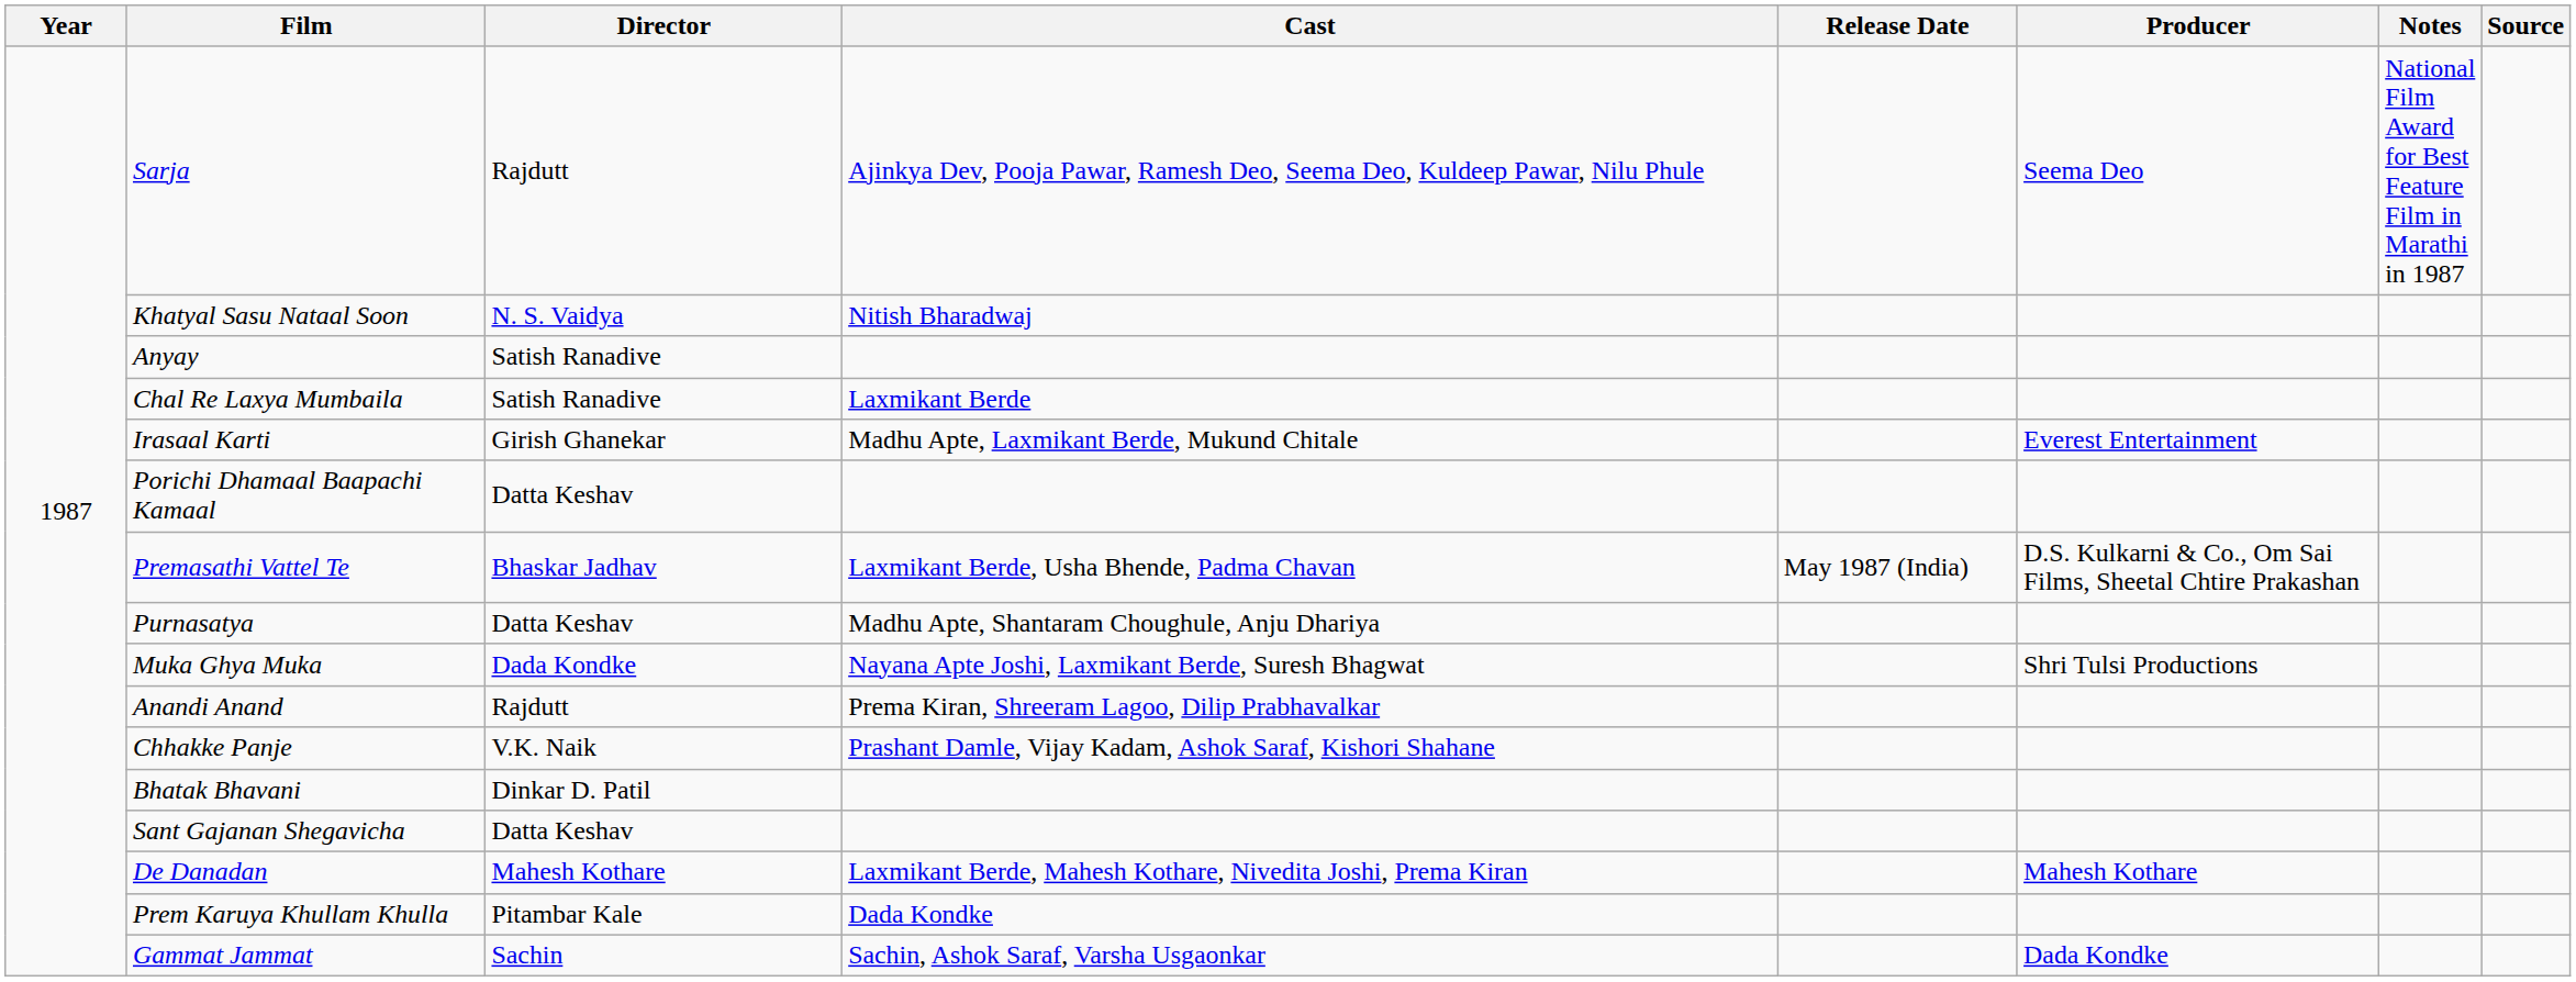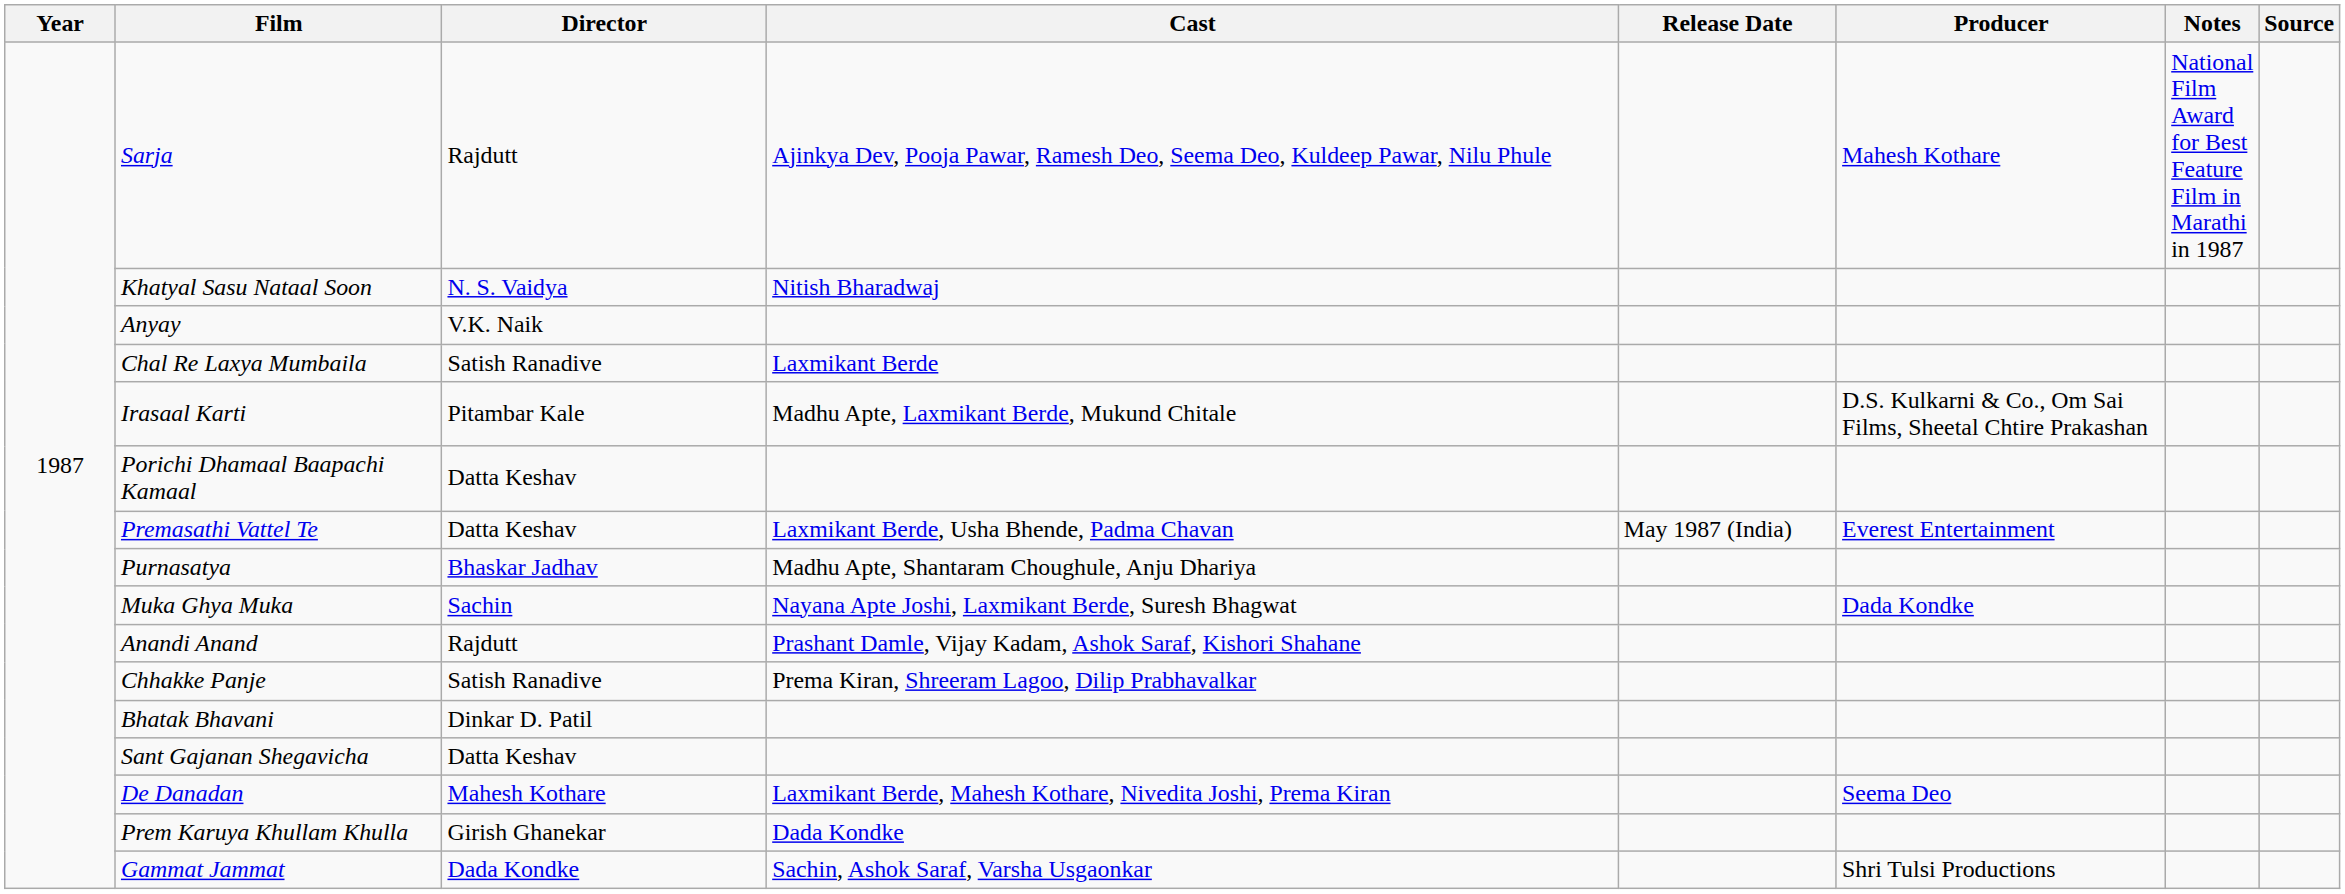Sarja | Producer: Seema Deo -> Mahesh Kothare
Anyay | Director: Satish Ranadive -> V.K. Naik
Irasaal Karti | Director: Girish Ghanekar -> Pitambar Kale
Irasaal Karti | Producer: Everest Entertainment -> D.S. Kulkarni & Co., Om Sai Films, Sheetal Chtire Prakashan
Premasathi Vattel Te | Director: Bhaskar Jadhav -> Datta Keshav
Premasathi Vattel Te | Producer: D.S. Kulkarni & Co., Om Sai Films, Sheetal Chtire Prakashan -> Everest Entertainment
Purnasatya | Director: Datta Keshav -> Bhaskar Jadhav
Muka Ghya Muka | Director: Dada Kondke -> Sachin
Muka Ghya Muka | Producer: Shri Tulsi Productions -> Dada Kondke
Anandi Anand | Cast: Prema Kiran, Shreeram Lagoo, Dilip Prabhavalkar -> Prashant Damle, Vijay Kadam, Ashok Saraf, Kishori Shahane
Chhakke Panje | Director: V.K. Naik -> Satish Ranadive
Chhakke Panje | Cast: Prashant Damle, Vijay Kadam, Ashok Saraf, Kishori Shahane -> Prema Kiran, Shreeram Lagoo, Dilip Prabhavalkar
De Danadan | Producer: Mahesh Kothare -> Seema Deo
Prem Karuya Khullam Khulla | Director: Pitambar Kale -> Girish Ghanekar
Gammat Jammat | Director: Sachin -> Dada Kondke
Gammat Jammat | Producer: Dada Kondke -> Shri Tulsi Productions
